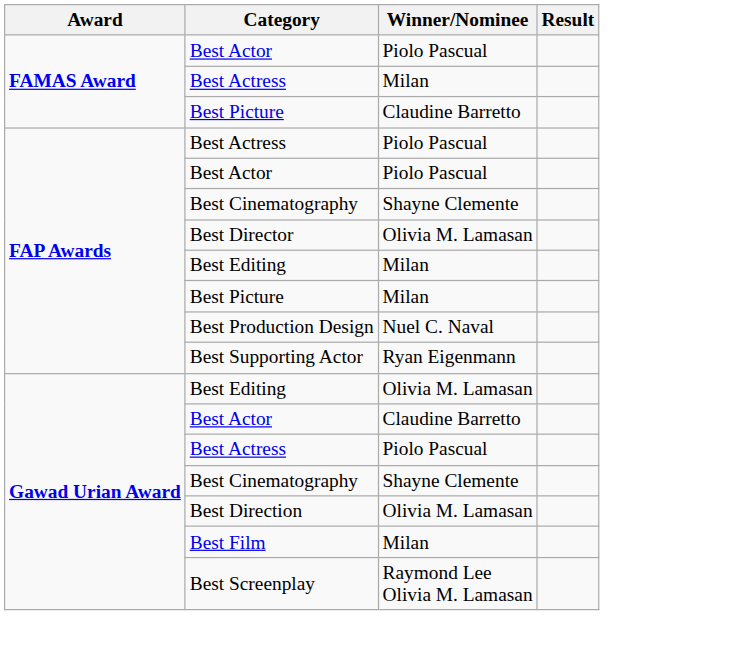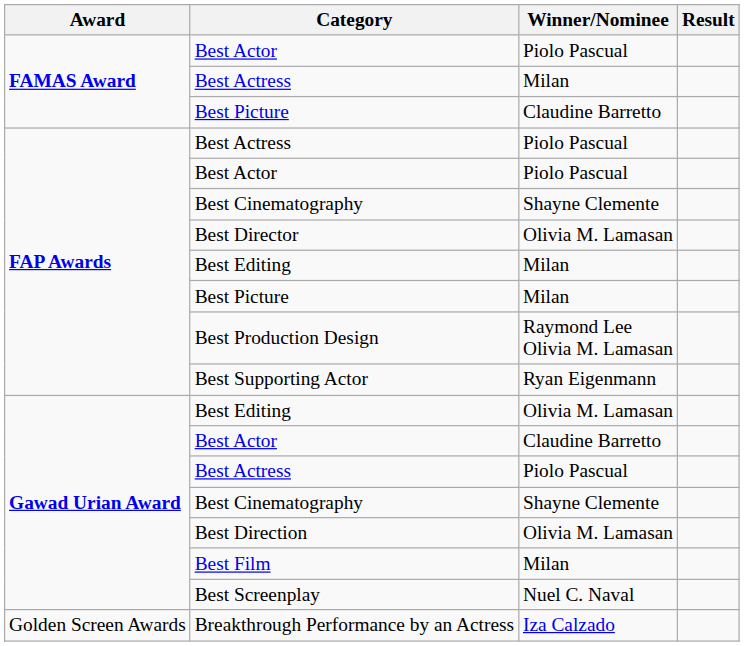Best Production Design | Winner/Nominee: Nuel C. Naval -> Raymond Lee Olivia M. Lamasan
Best Screenplay | Winner/Nominee: Raymond Lee Olivia M. Lamasan -> Nuel C. Naval
+ row: Golden Screen Awards | Breakthrough Performance by an Actress | Iza Calzado
